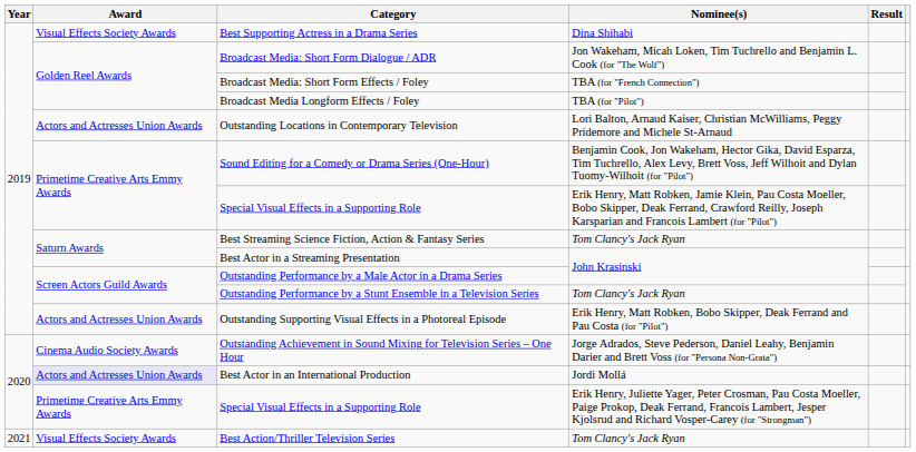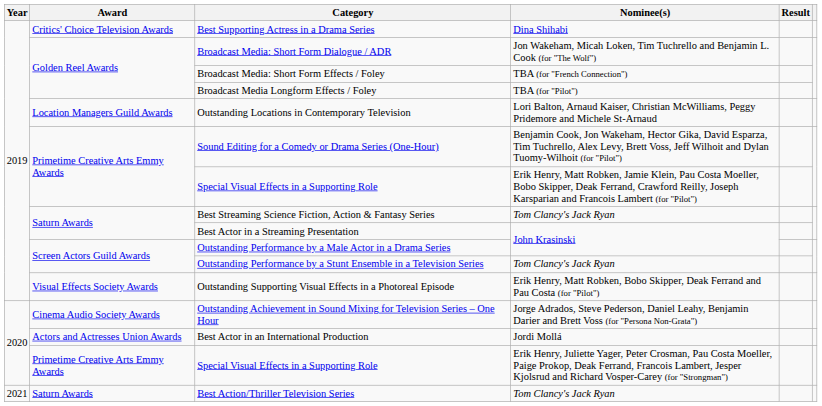Best Supporting Actress in a Drama Series | Award: Visual Effects Society Awards -> Critics' Choice Television Awards
Outstanding Locations in Contemporary Television | Award: Actors and Actresses Union Awards -> Location Managers Guild Awards
Outstanding Supporting Visual Effects in a Photoreal Episode | Award: Actors and Actresses Union Awards -> Visual Effects Society Awards
Best Actor in an International Production | Award: lavender background -> no background
Best Action/Thriller Television Series | Award: Visual Effects Society Awards -> Saturn Awards
